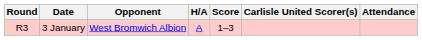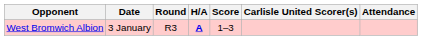columns swapped: Round <-> Opponent
3 January | H/A: normal -> bold
